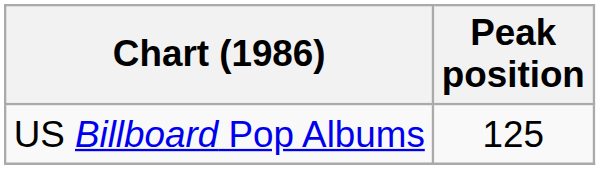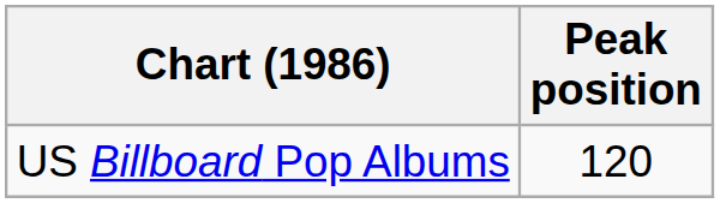US Billboard Pop Albums | Peak position: 125 -> 120
